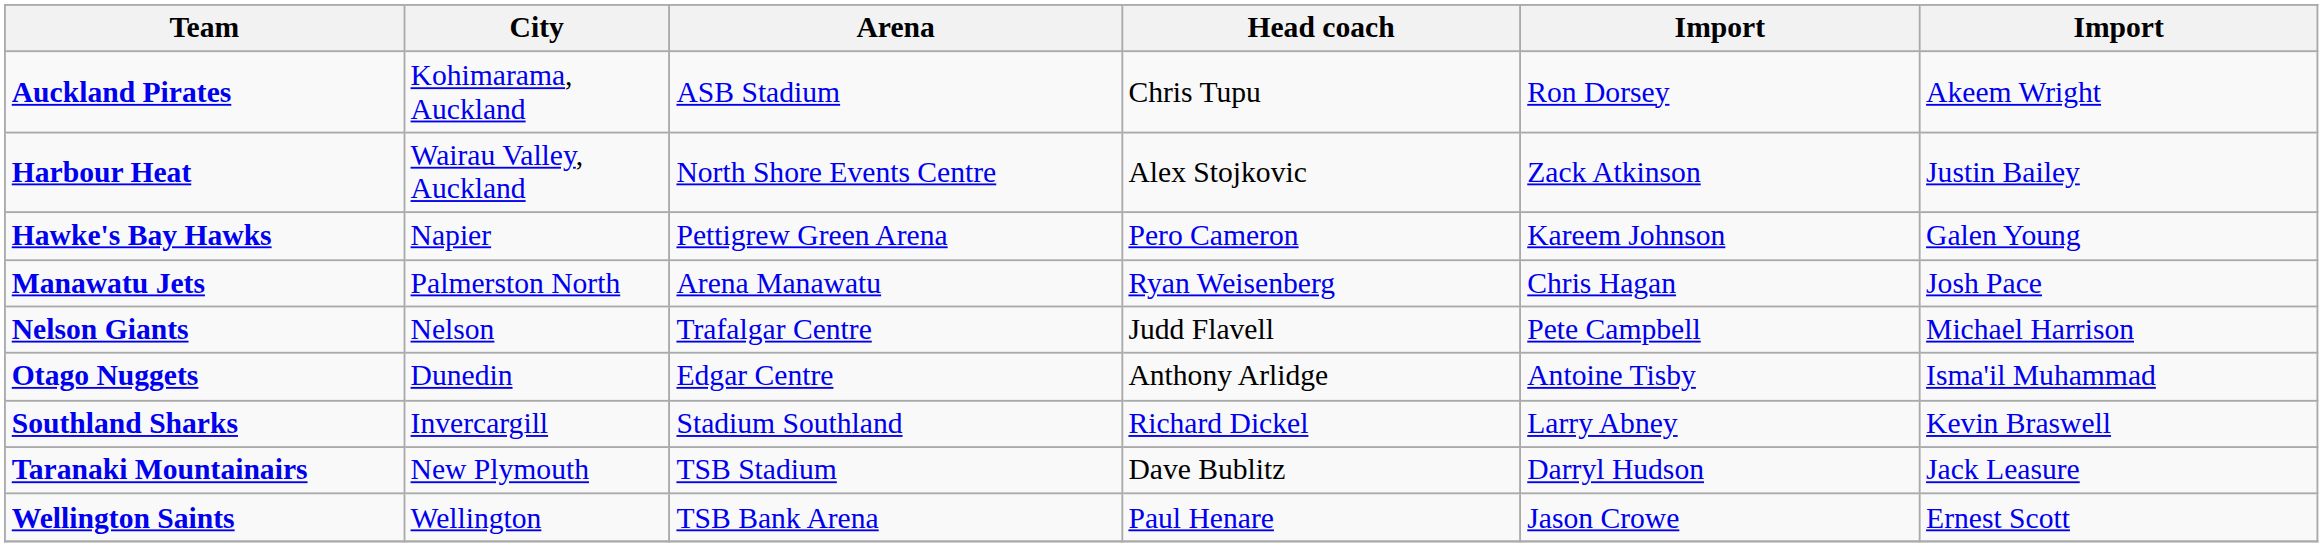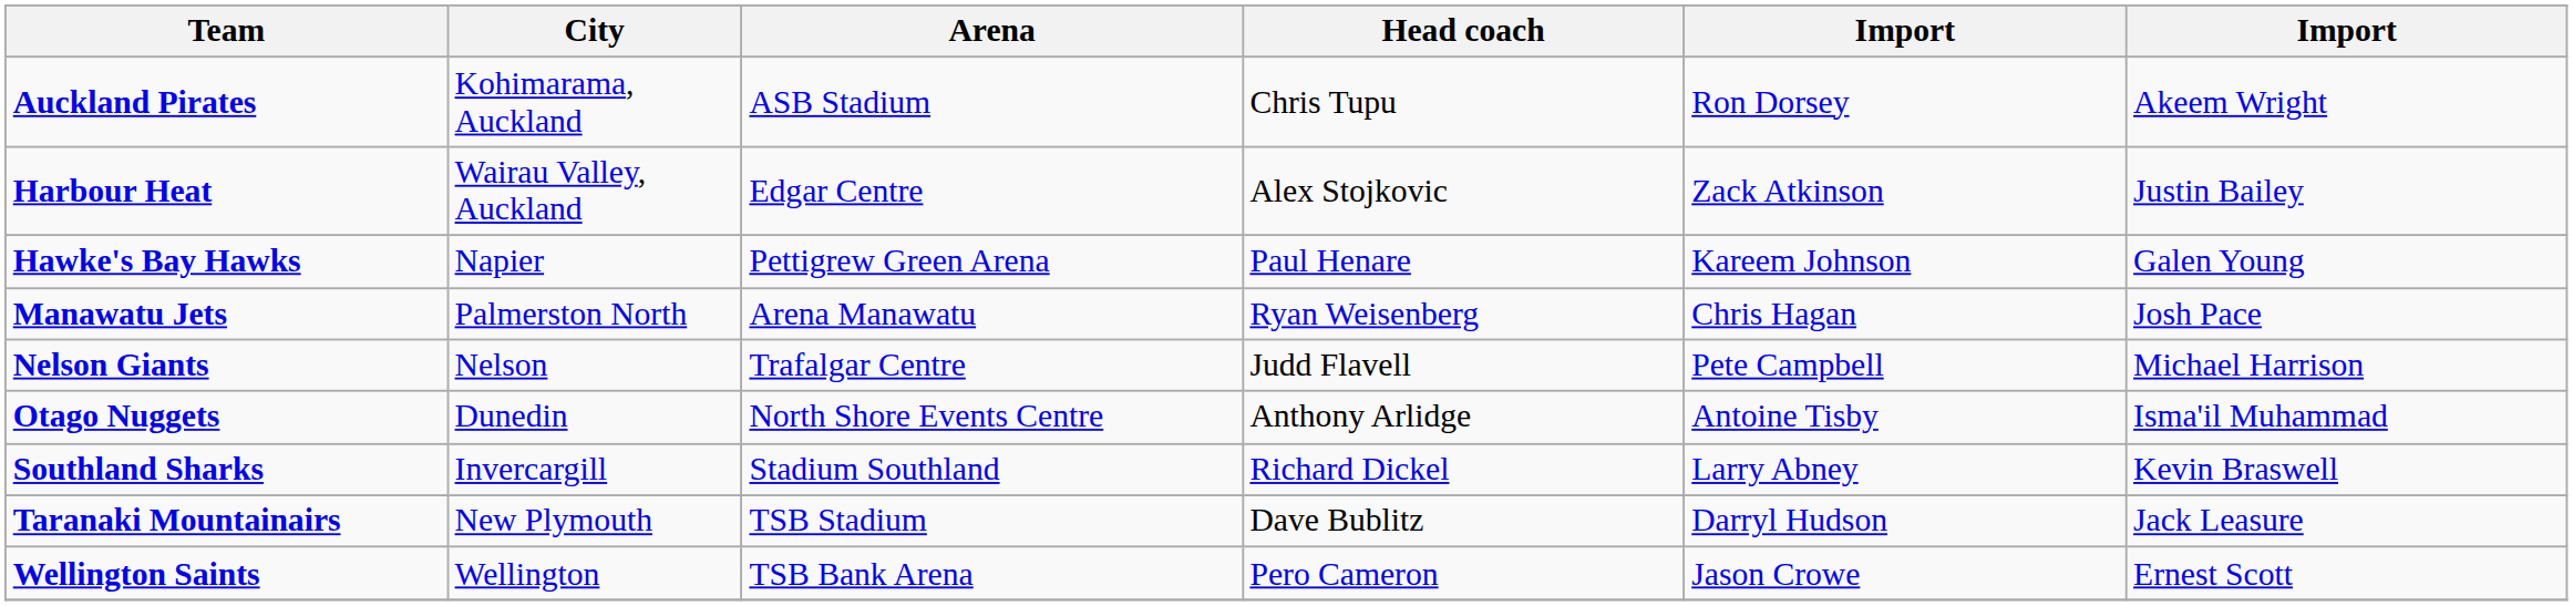Harbour Heat | Arena: North Shore Events Centre -> Edgar Centre
Hawke's Bay Hawks | Head coach: Pero Cameron -> Paul Henare
Otago Nuggets | Arena: Edgar Centre -> North Shore Events Centre
Wellington Saints | Head coach: Paul Henare -> Pero Cameron
